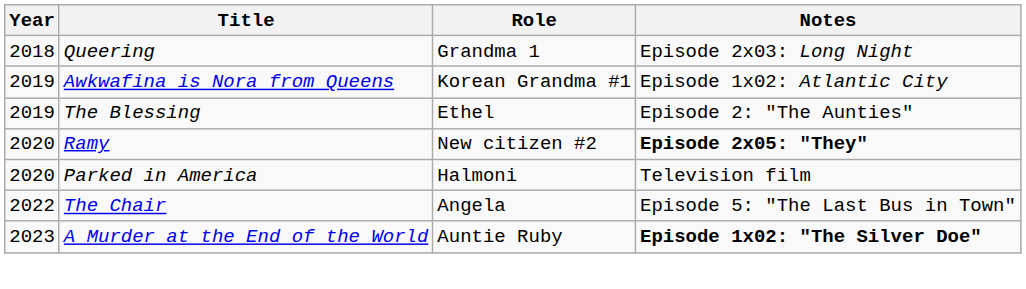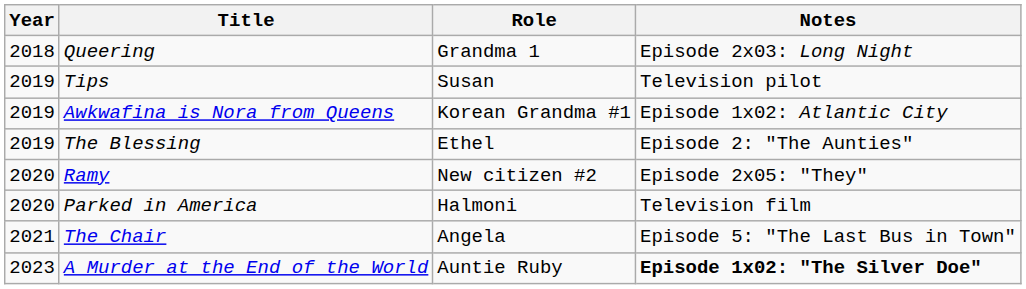+ row: 2019 | Tips | Susan | Television pilot
Ramy | Notes: bold -> normal
The Chair | Year: 2022 -> 2021
